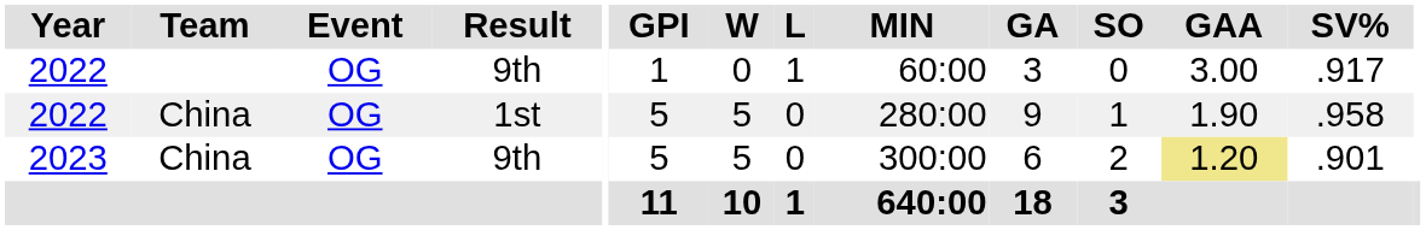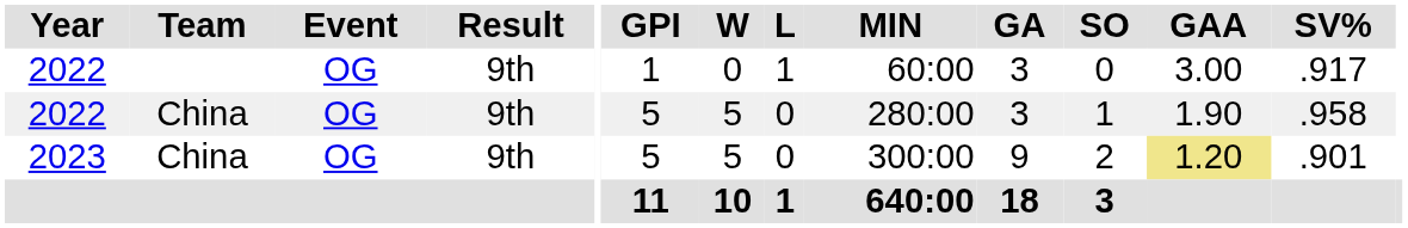2022 / China | Result: 1st -> 9th
2022 / China | GA: 9 -> 3
2023 | GA: 6 -> 9
